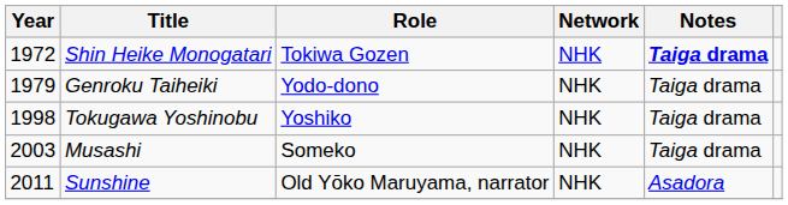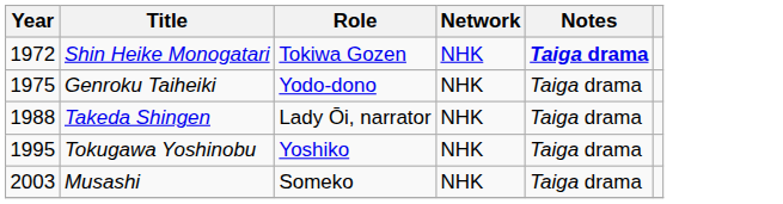Genroku Taiheiki | Year: 1979 -> 1975
+ row: 1988 | Takeda Shingen | Lady Ōi, narrator | NHK | Taiga drama
Tokugawa Yoshinobu | Year: 1998 -> 1995
- row: 2011 | Sunshine | Old Yōko Maruyama, narrator | NHK | Asadora
